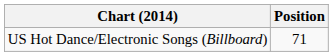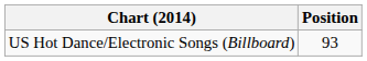US Hot Dance/Electronic Songs (Billboard) | Position: 71 -> 93
